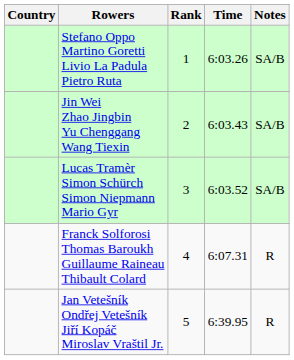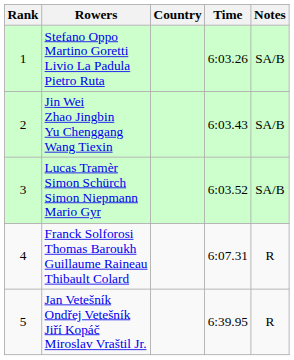columns swapped: Rank <-> Country
